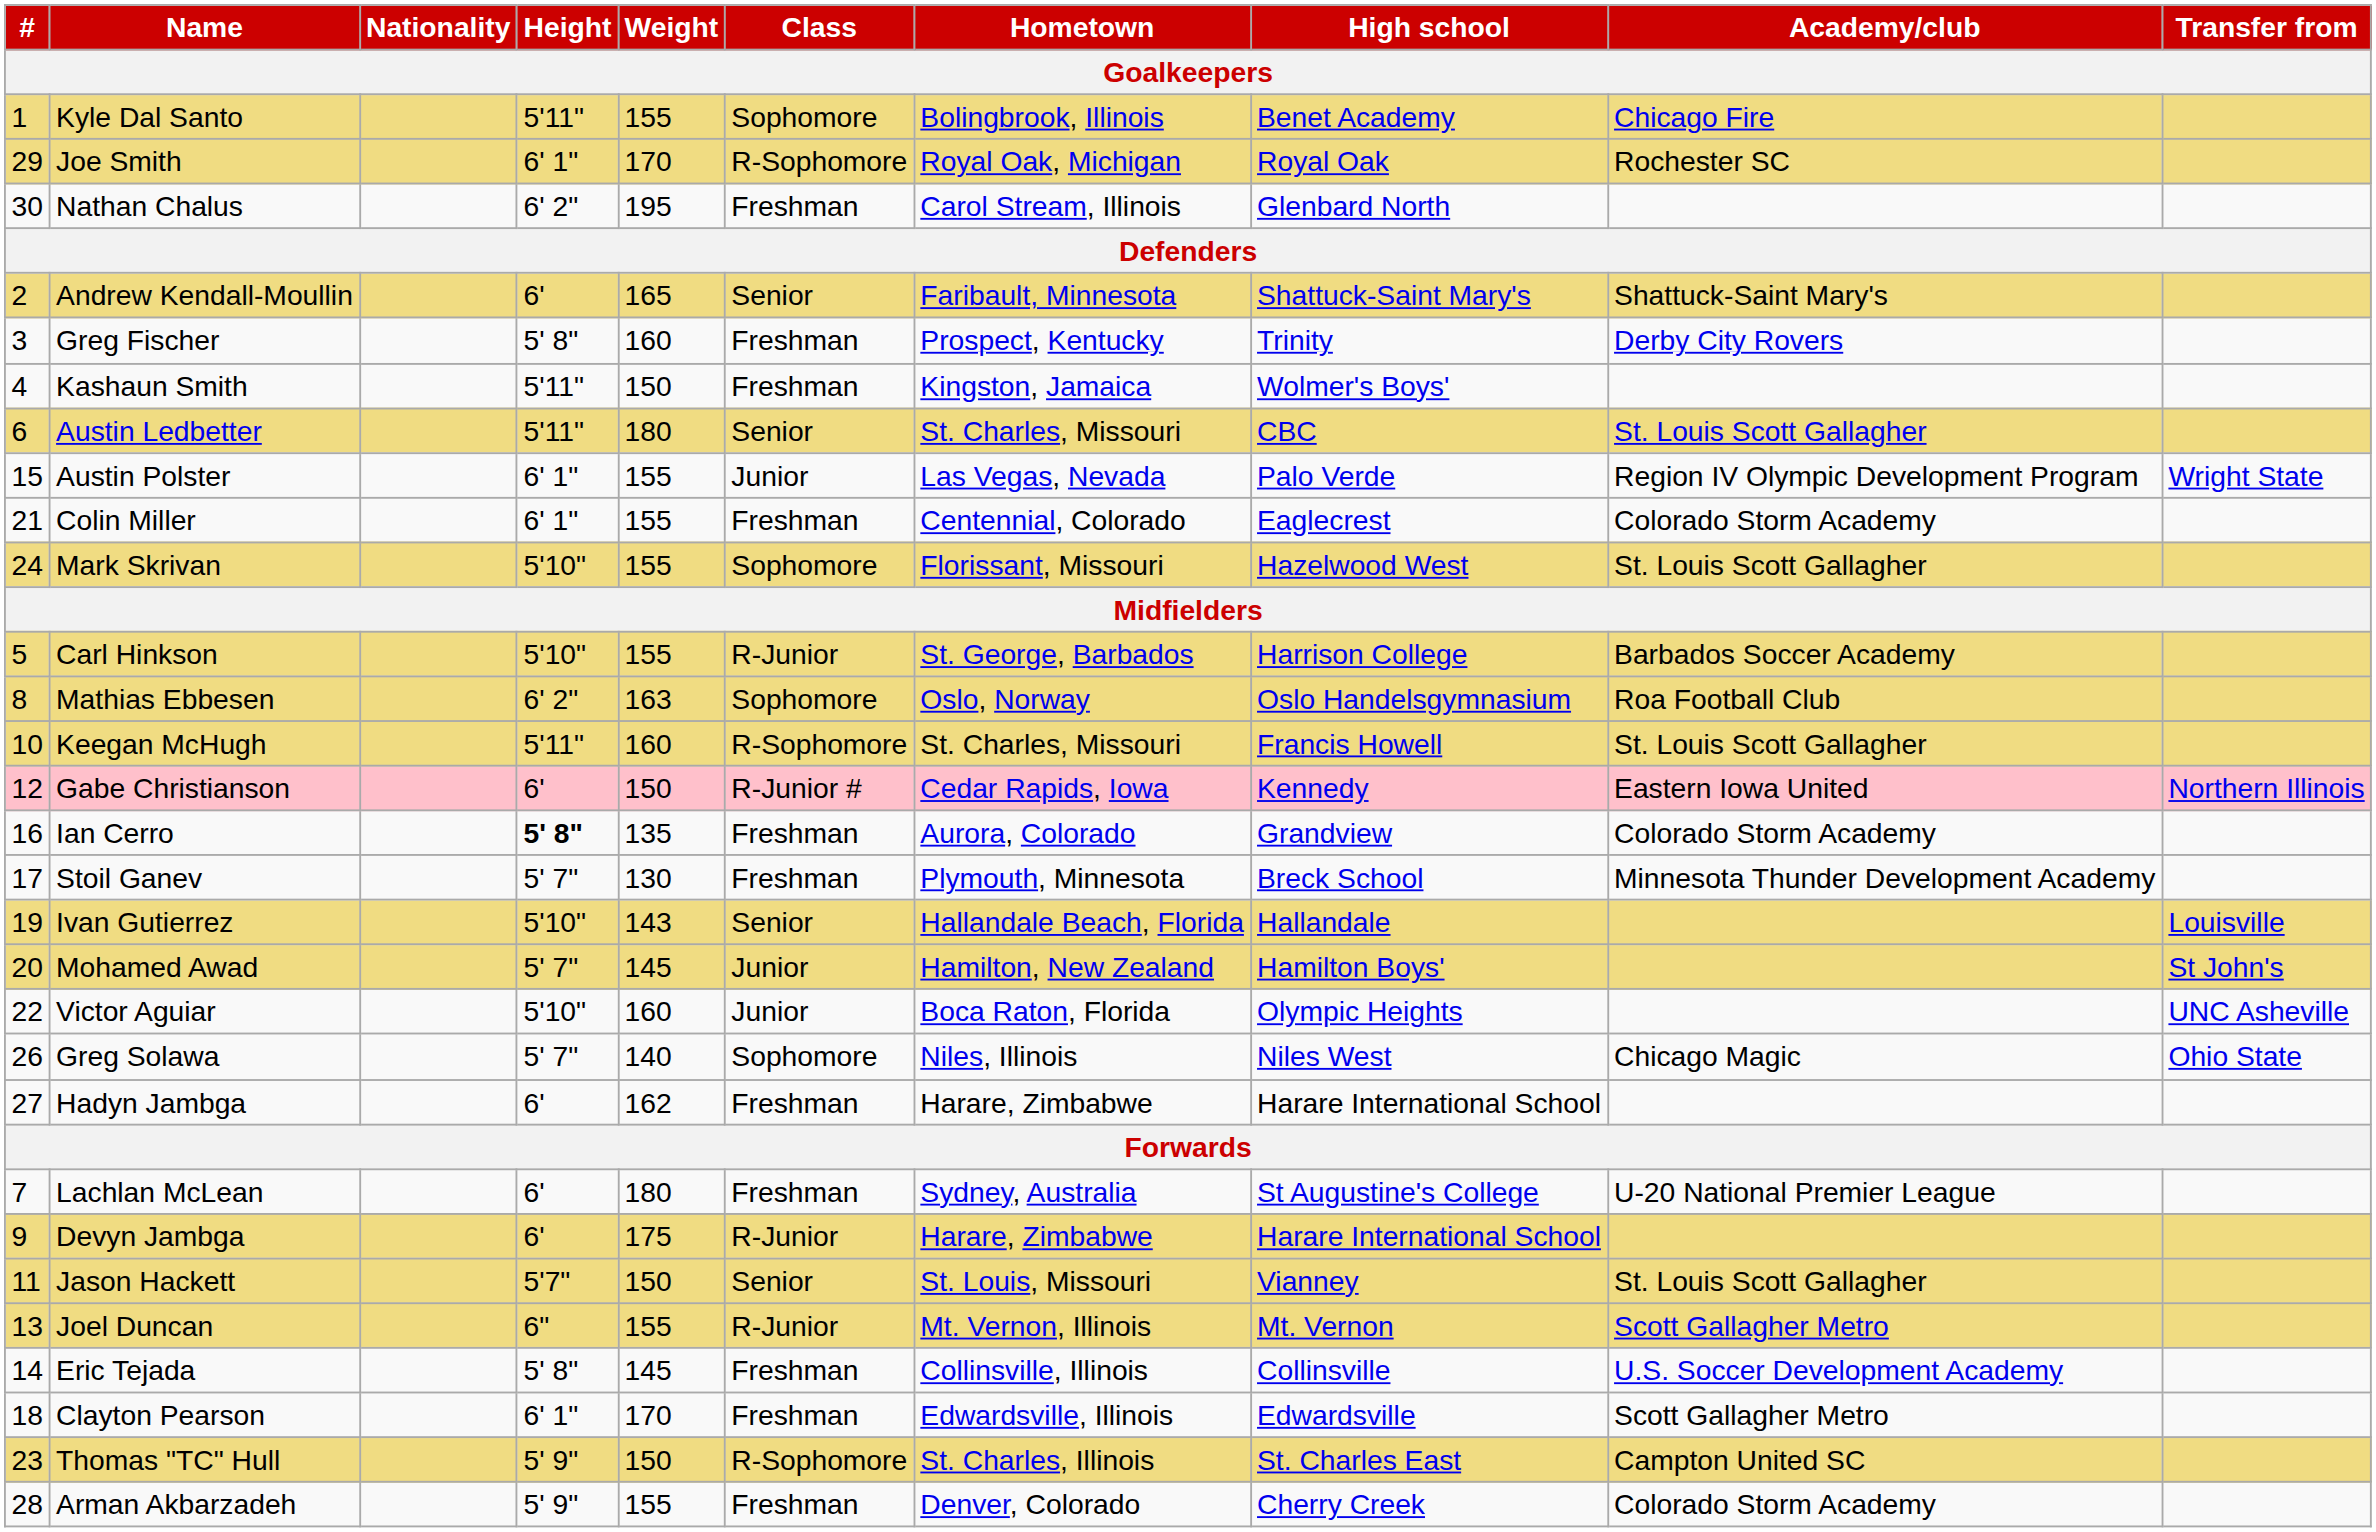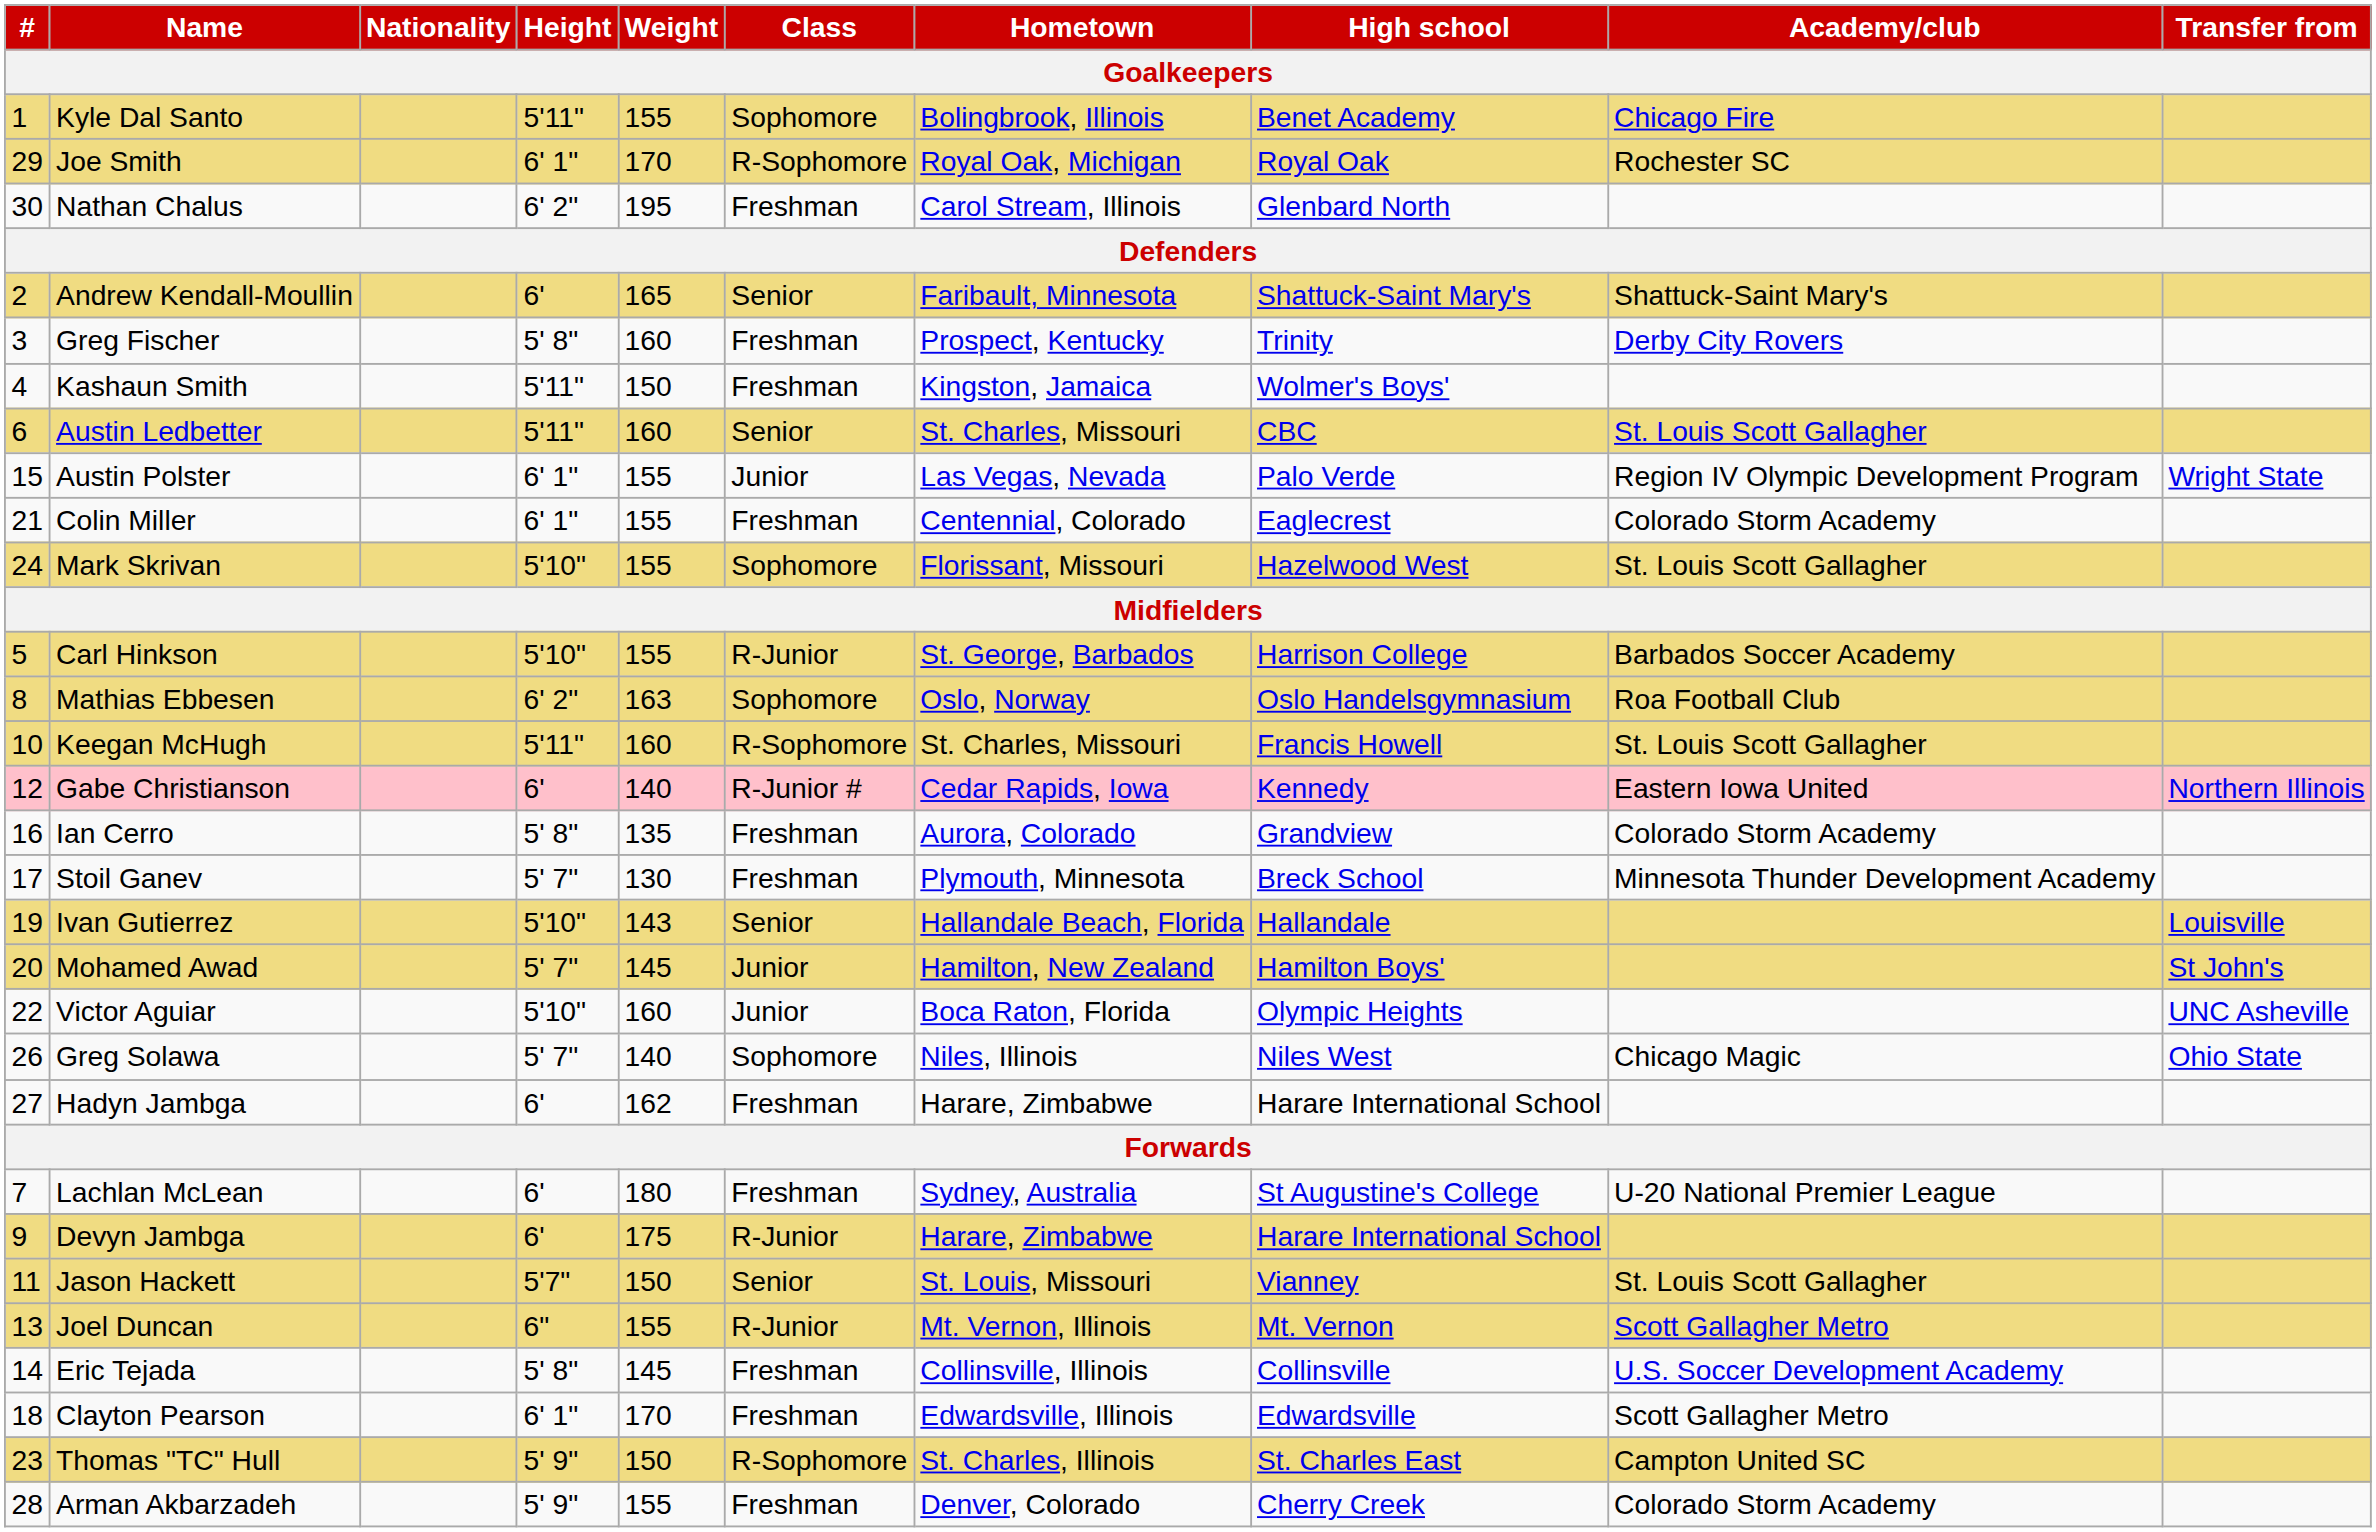Austin Ledbetter | Weight: 180 -> 160
Gabe Christianson | Weight: 150 -> 140
Ian Cerro | Height: bold -> normal
